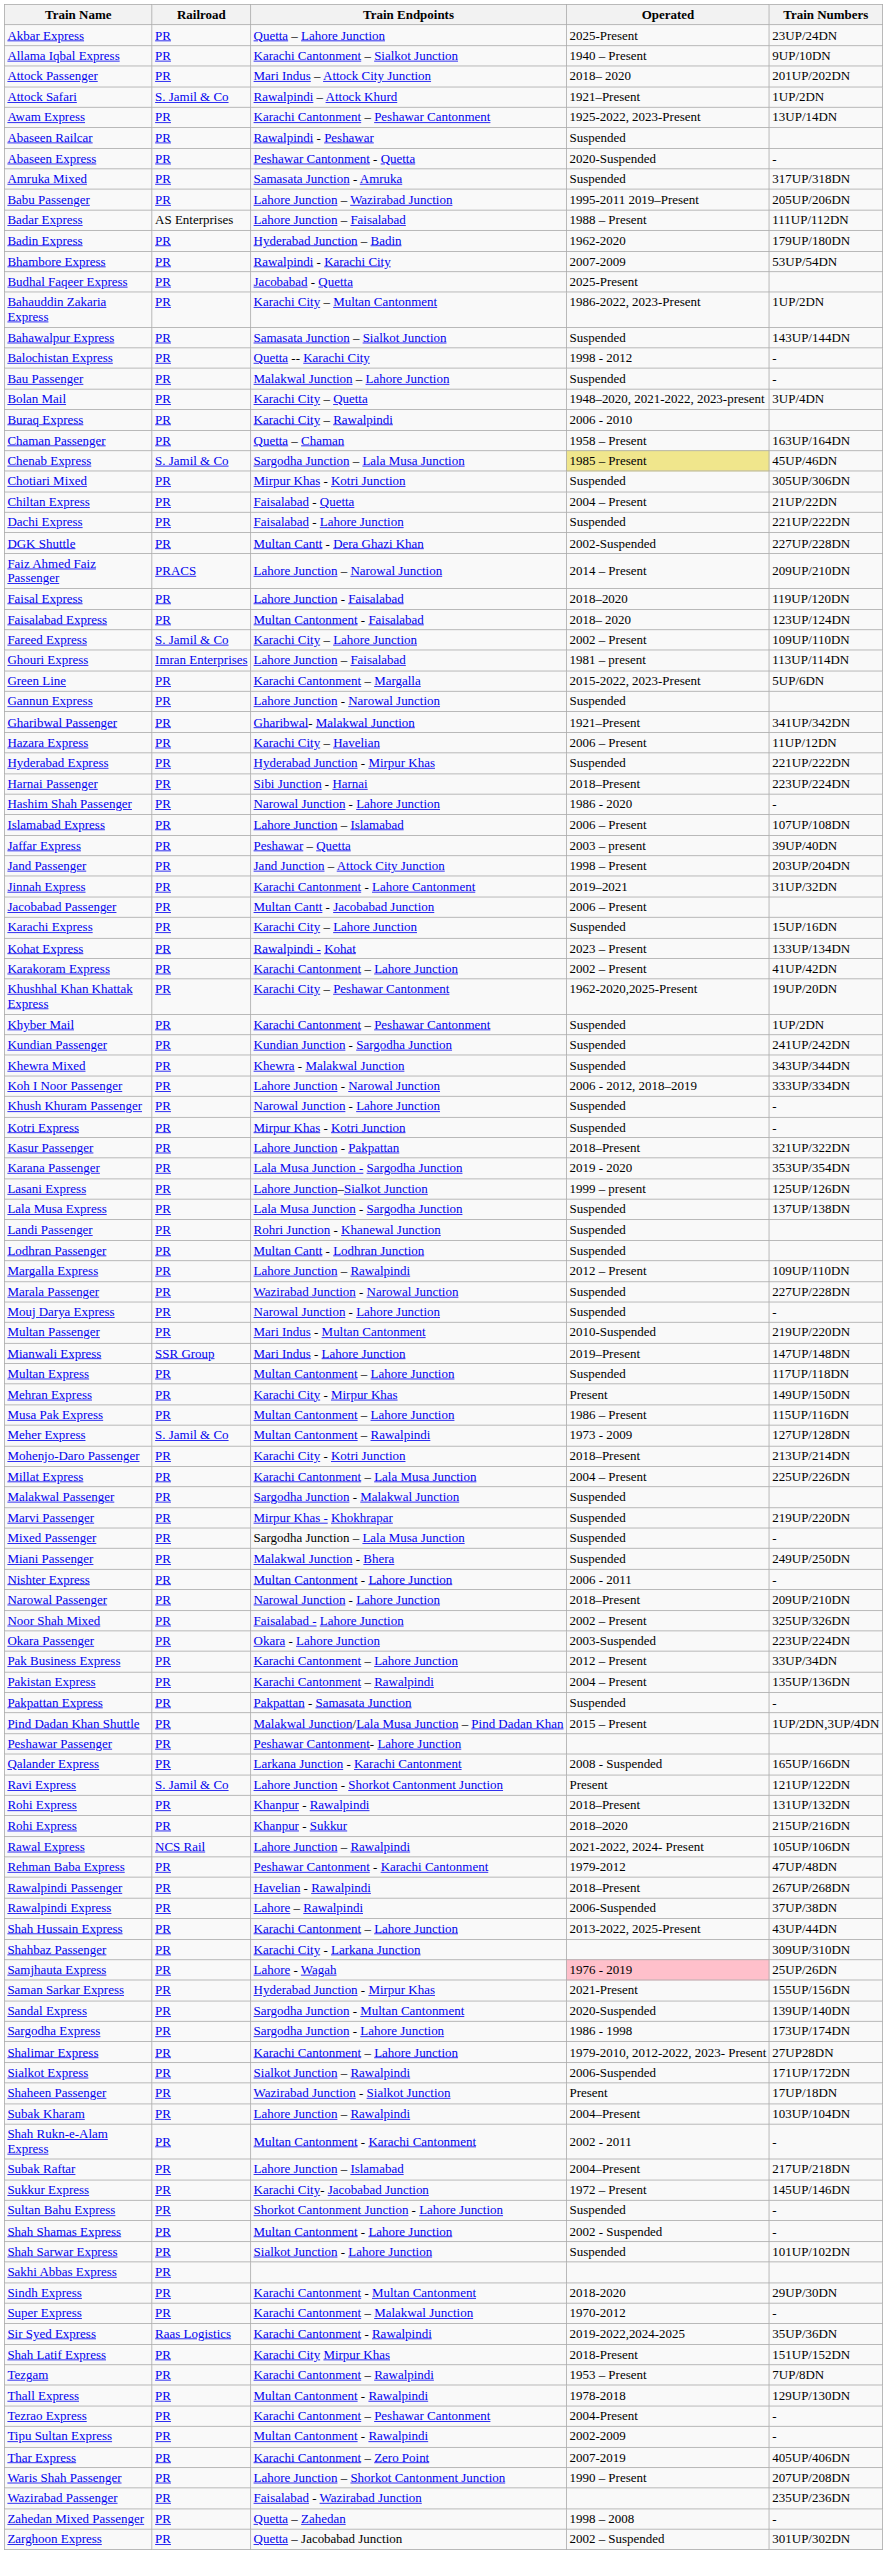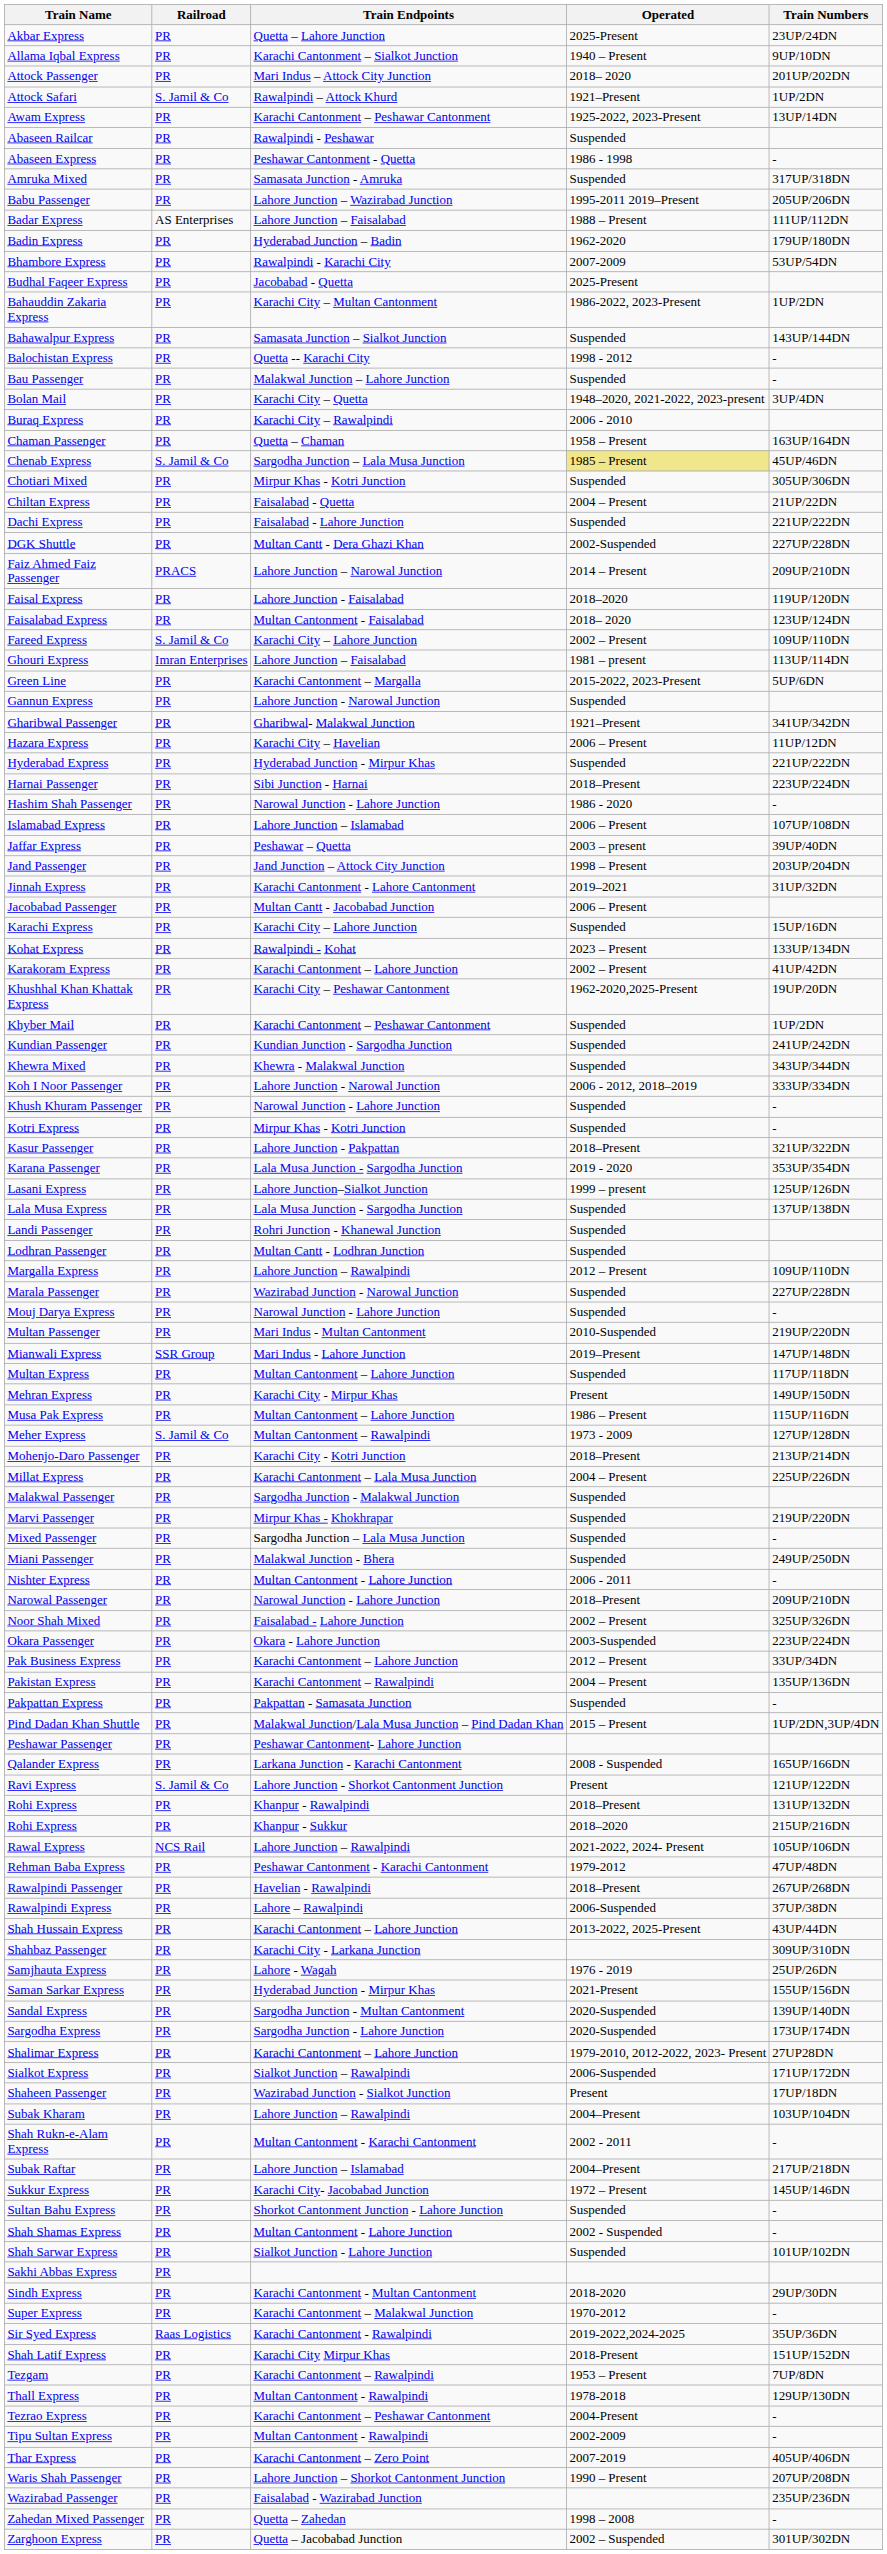Abaseen Express | Operated: 2020-Suspended -> 1986 - 1998
Samjhauta Express | Operated: pink background -> no background
Sargodha Express | Operated: 1986 - 1998 -> 2020-Suspended
